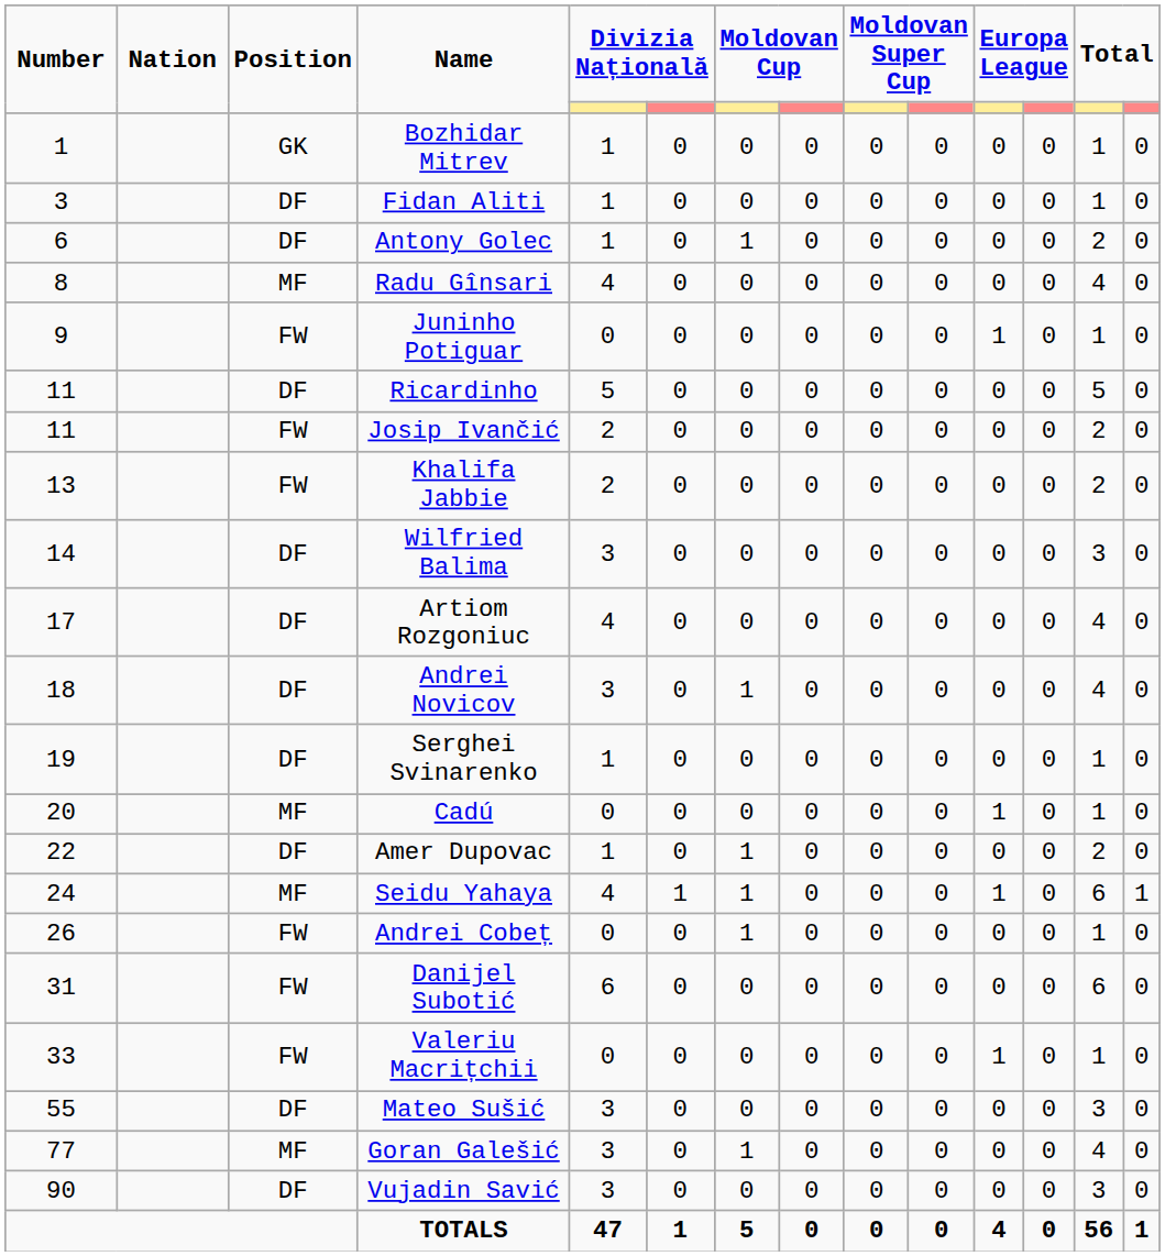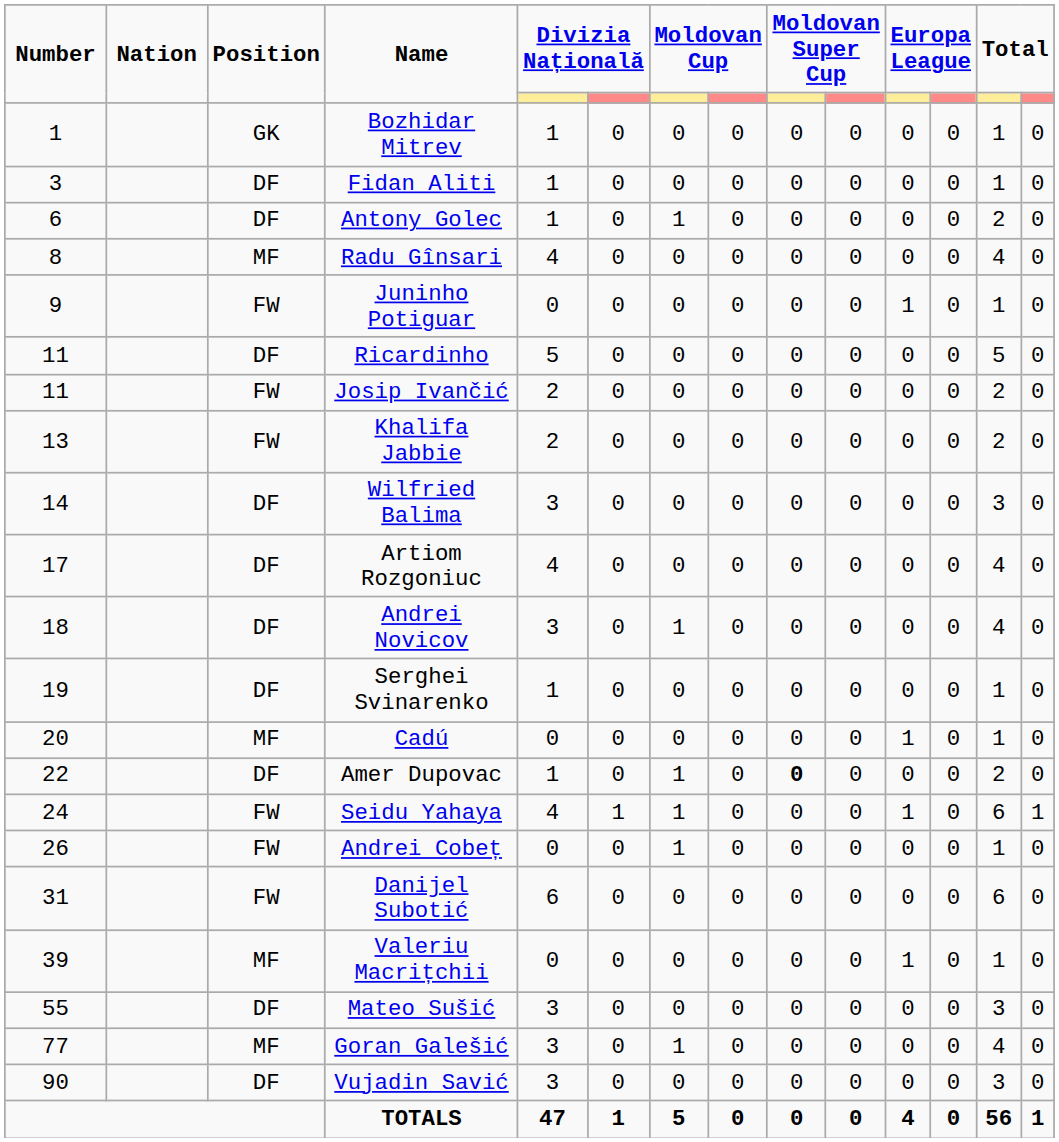Amer Dupovac | column 9: normal -> bold
Seidu Yahaya | Position: MF -> FW
Valeriu Macrițchii | Number: 33 -> 39
Valeriu Macrițchii | Position: FW -> MF
